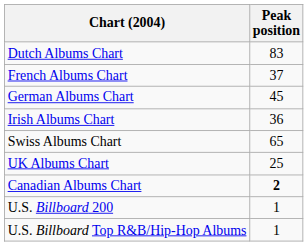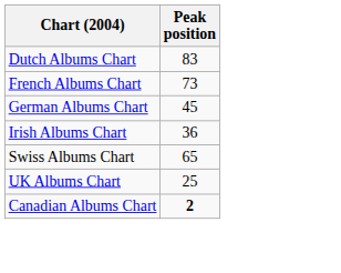French Albums Chart | Peak position: 37 -> 73
- row: U.S. Billboard 200 | 1
- row: U.S. Billboard Top R&B/Hip-Hop Albums | 1
